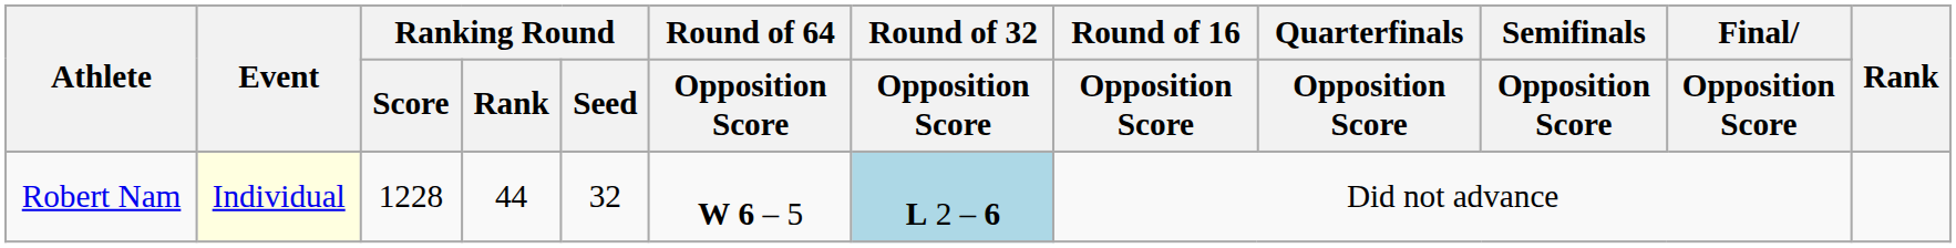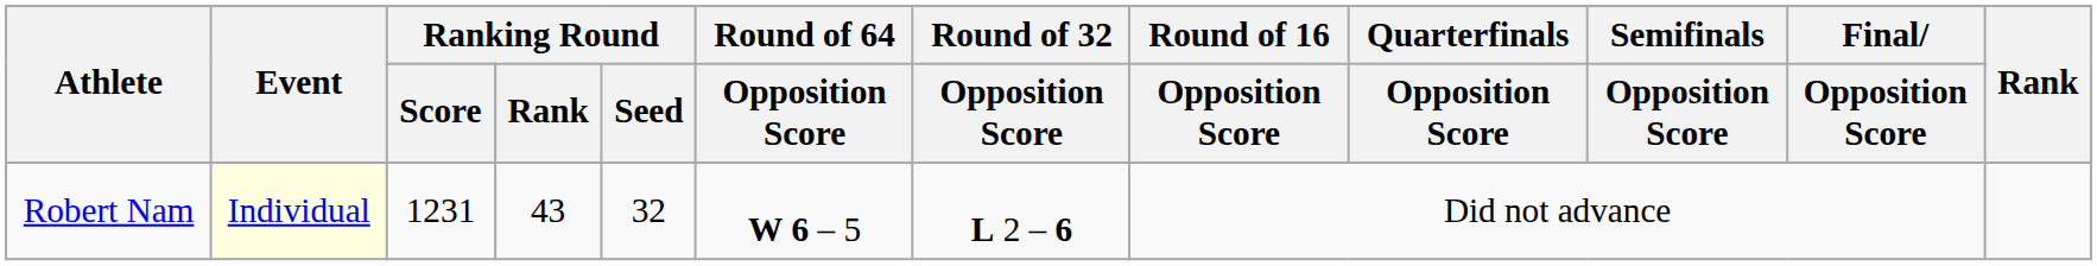Robert Nam | Ranking Round / Score: 1228 -> 1231
Robert Nam | Ranking Round / Rank: 44 -> 43
Robert Nam | Round of 32 / Opposition Score: lightblue background -> no background
